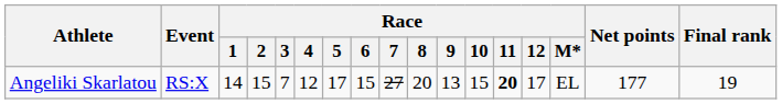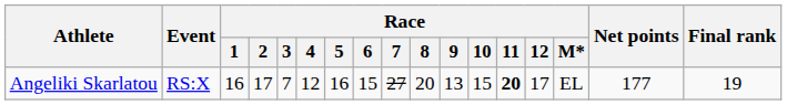Angeliki Skarlatou | Race / 1: 14 -> 16
Angeliki Skarlatou | Race / 2: 15 -> 17
Angeliki Skarlatou | Race / 5: 17 -> 16
